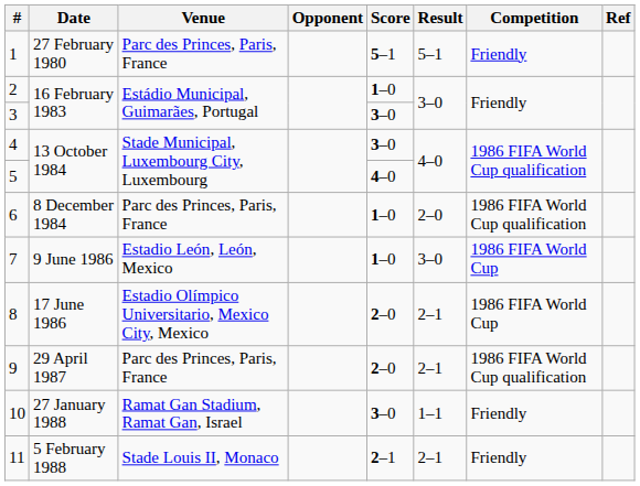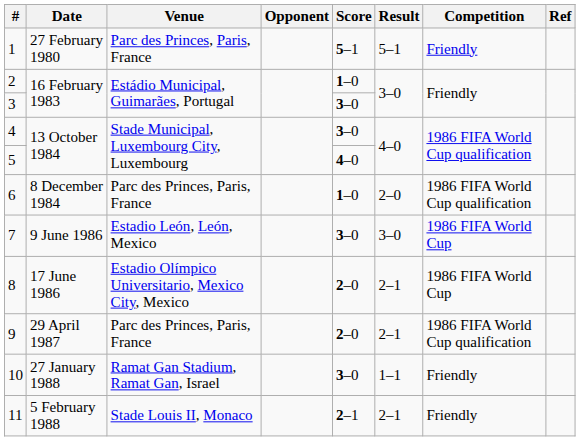7 | Score: 1–0 -> 3–0
